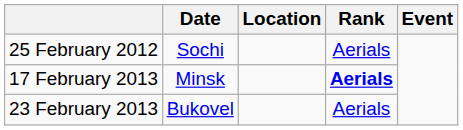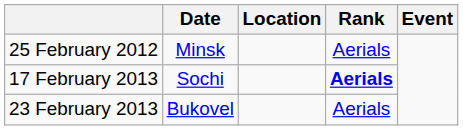25 February 2012 | Date: Sochi -> Minsk
17 February 2013 | Date: Minsk -> Sochi
